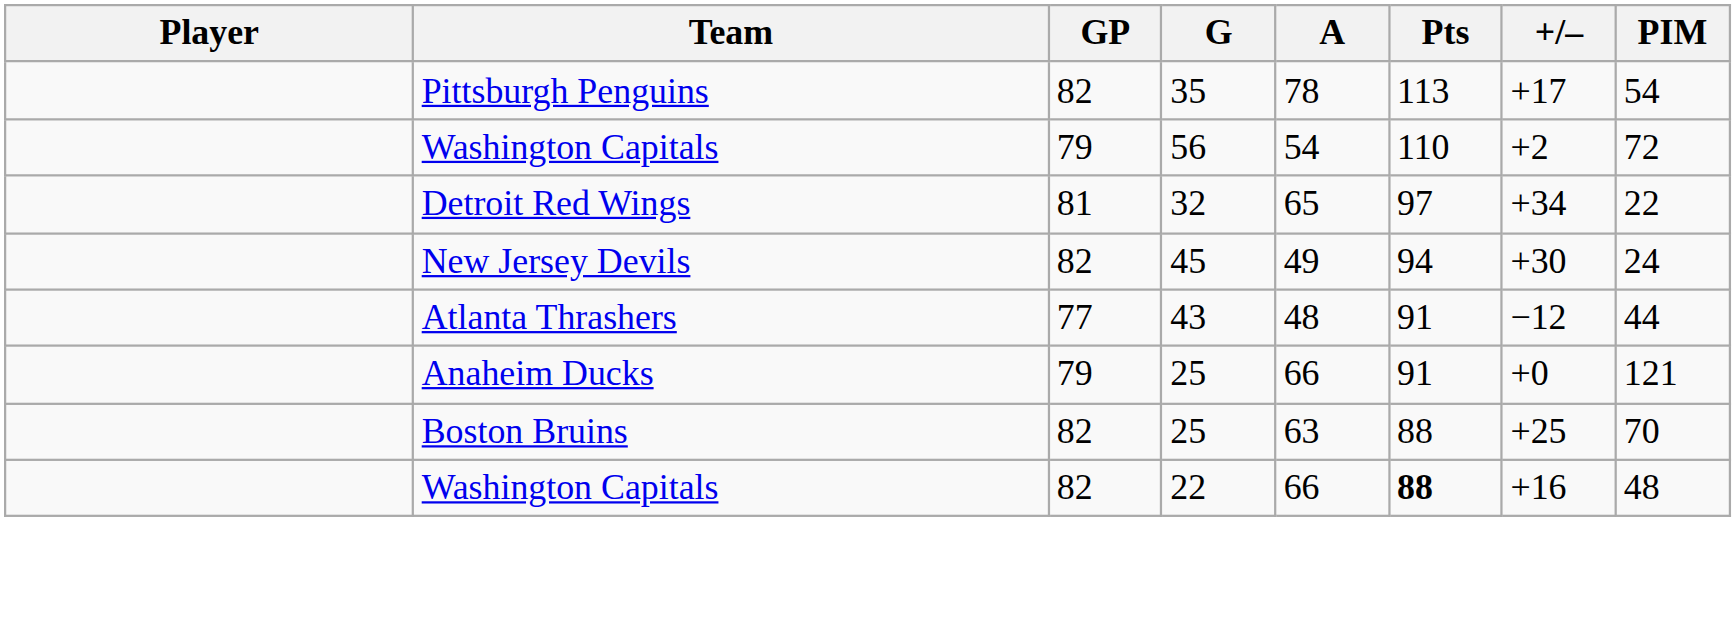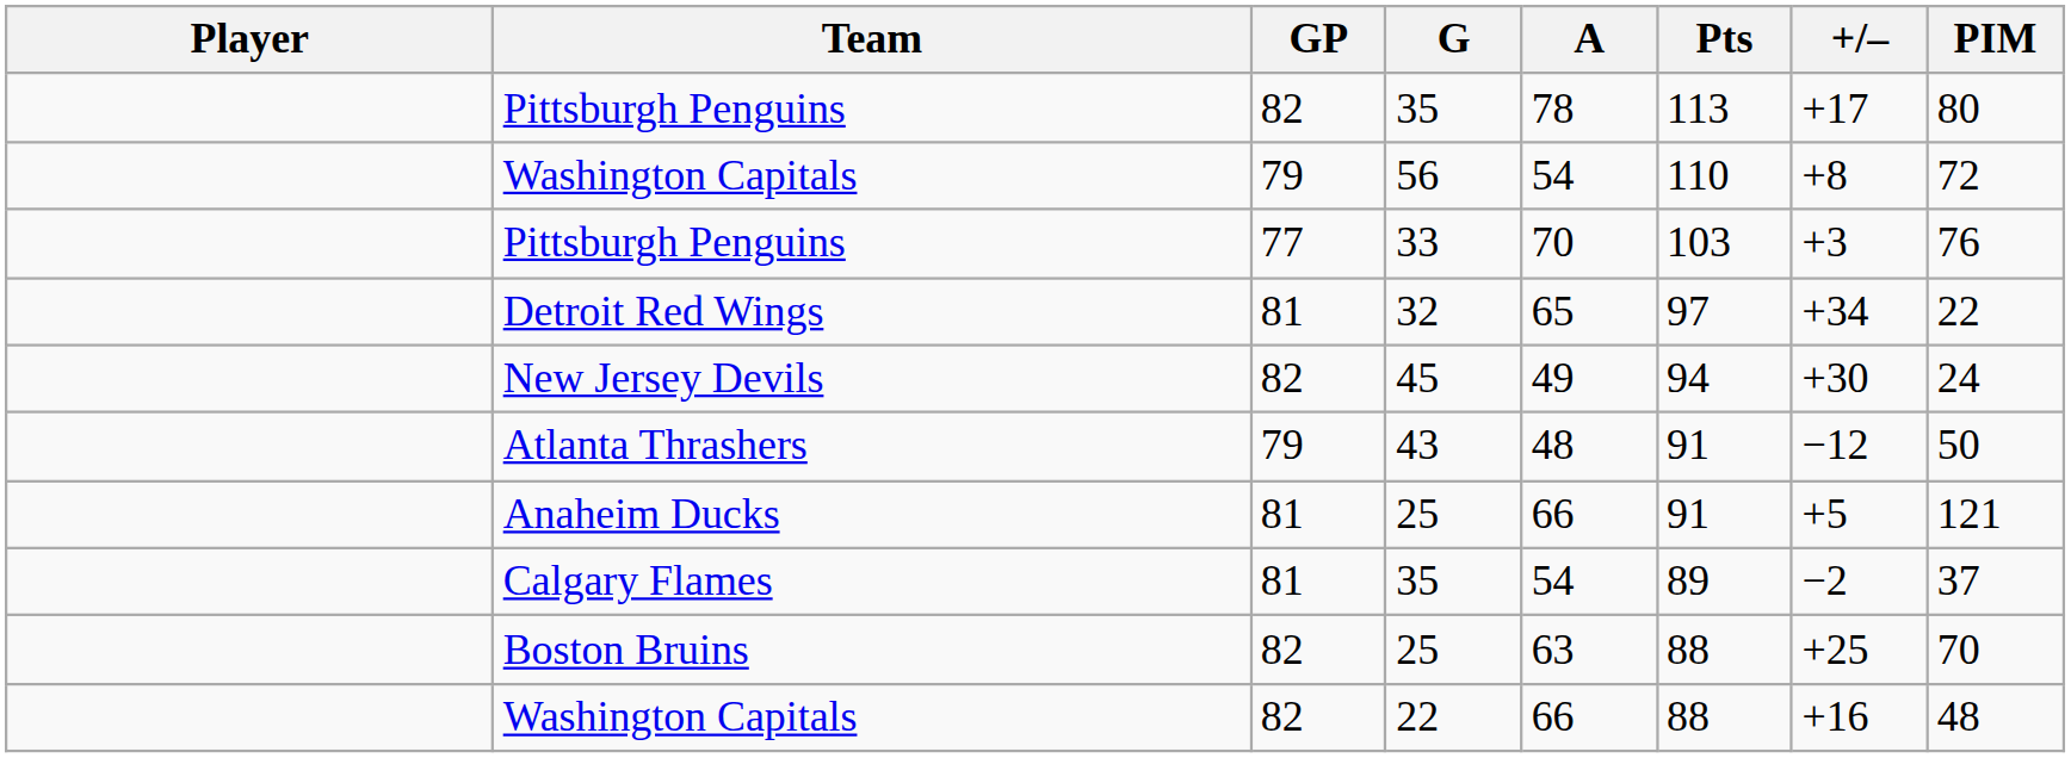Pittsburgh Penguins / 35 | PIM: 54 -> 80
Washington Capitals / 56 | +/–: +2 -> +8
+ row: Pittsburgh Penguins | 77 | 33 | 70 | 103 | +3 | 76
Atlanta Thrashers | GP: 77 -> 79
Atlanta Thrashers | PIM: 44 -> 50
Anaheim Ducks | GP: 79 -> 81
Anaheim Ducks | +/–: +0 -> +5
+ row: Calgary Flames | 81 | 35 | 54 | 89 | −2 | 37
Washington Capitals / 22 | Pts: bold -> normal
